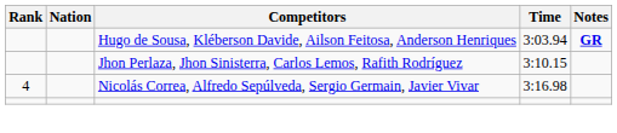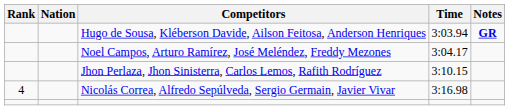+ row: Noel Campos, Arturo Ramírez, José Meléndez, Freddy Mezones | 3:04.17
